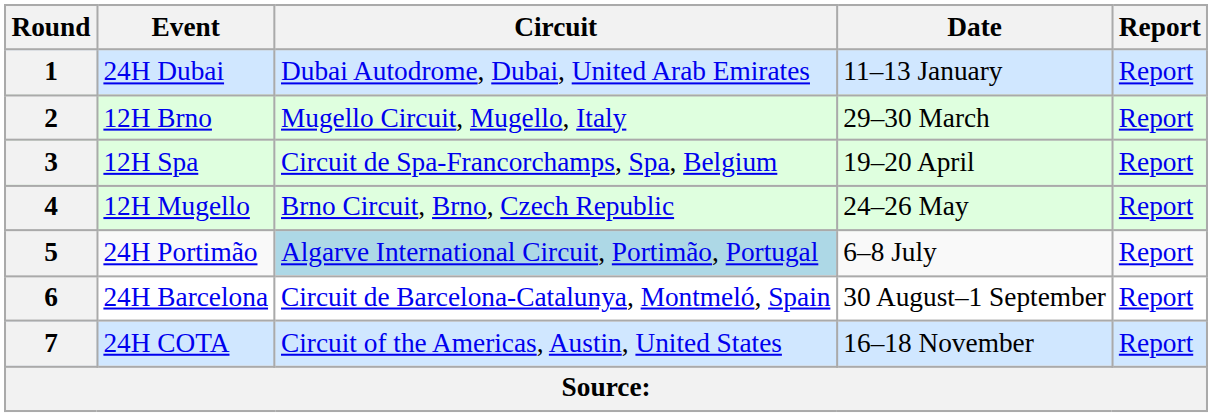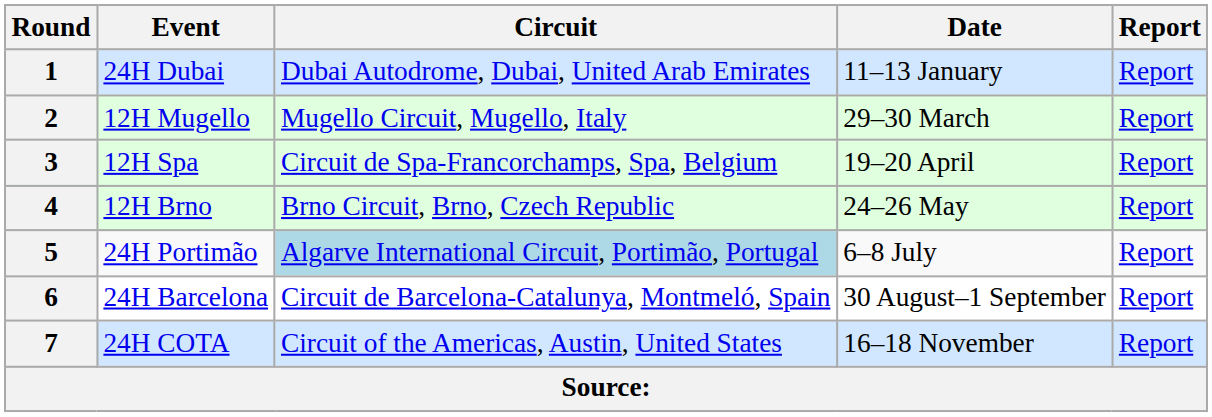2 | Event: 12H Brno -> 12H Mugello
4 | Event: 12H Mugello -> 12H Brno
